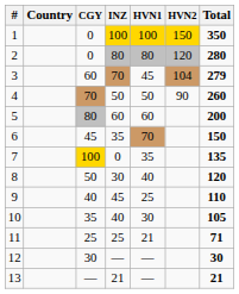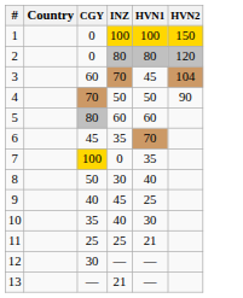- column: Total | 350 | 280 | 279 | 260 | 200 | 150 | 135 | 120 | 110 | 105 | 71 | 30 | 21
